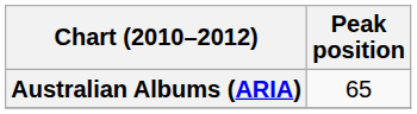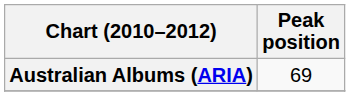Australian Albums (ARIA) | Peak position: 65 -> 69
